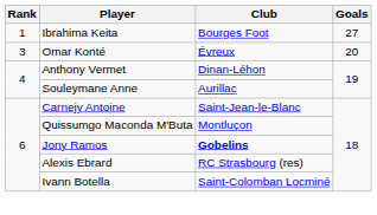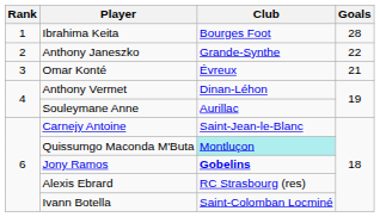Ibrahima Keita | Goals: 27 -> 28
+ row: 2 | Anthony Janeszko | Grande-Synthe | 22
Omar Konté | Goals: 20 -> 21
Quissumgo Maconda M'Buta | Club: no background -> paleturquoise background
